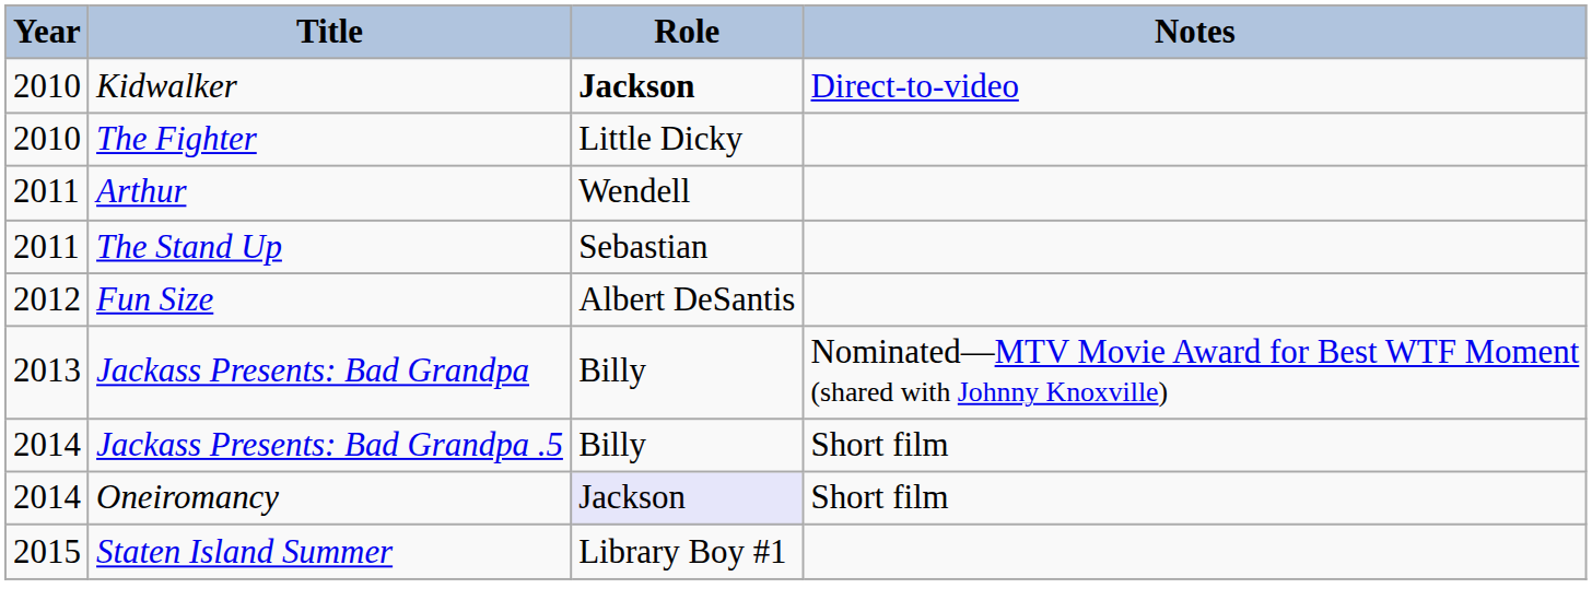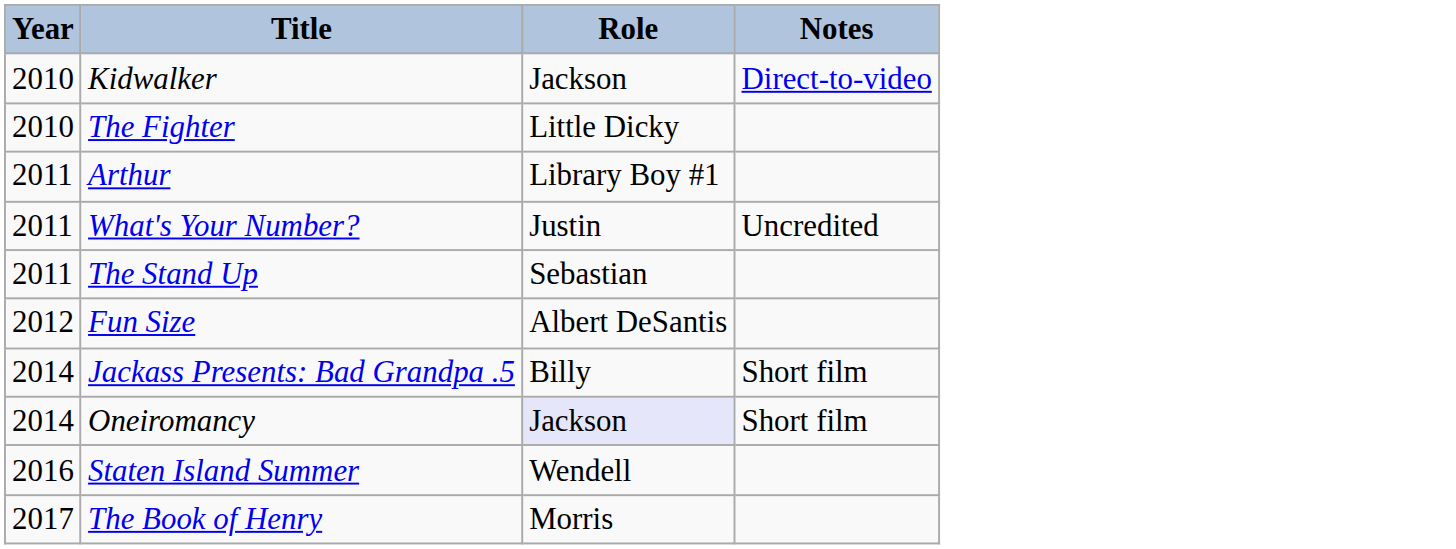Kidwalker | Role: bold -> normal
Arthur | Role: Wendell -> Library Boy #1
+ row: 2011 | What's Your Number? | Justin | Uncredited
- row: 2013 | Jackass Presents: Bad Grandpa | Billy | Nominated—MTV Movie Award for Best WTF Moment (shared with Johnny Knoxville)
Staten Island Summer | Year: 2015 -> 2016
Staten Island Summer | Role: Library Boy #1 -> Wendell
+ row: 2017 | The Book of Henry | Morris
